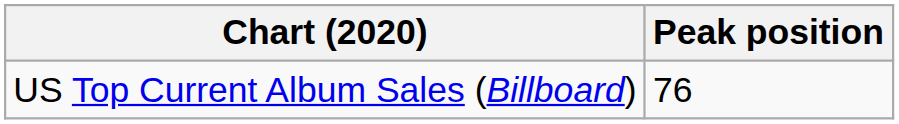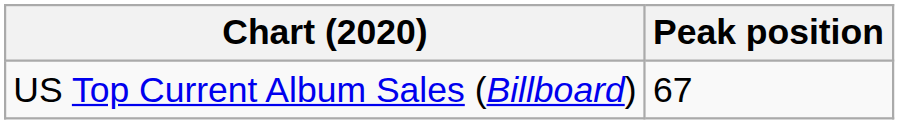US Top Current Album Sales (Billboard) | Peak position: 76 -> 67
